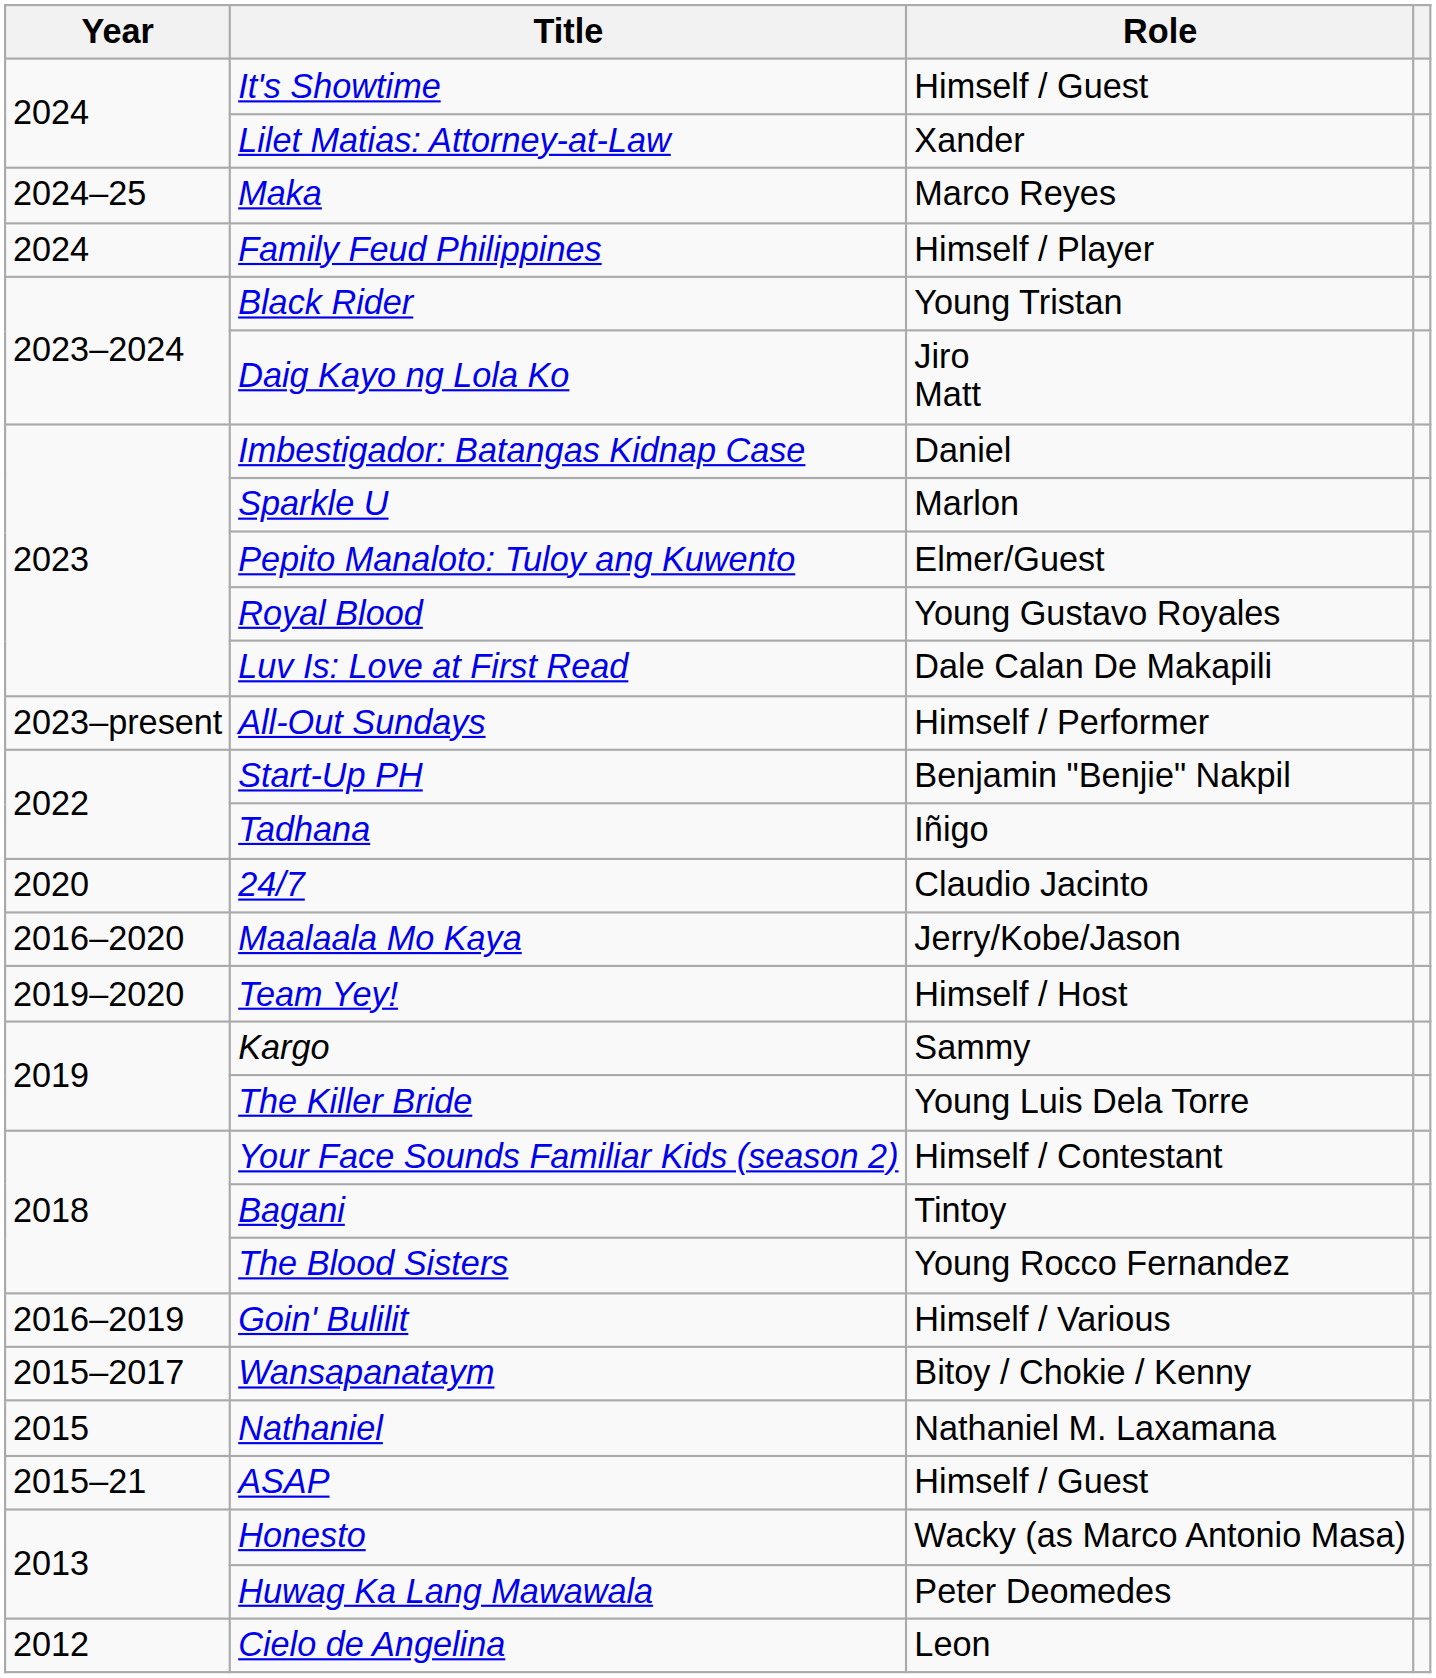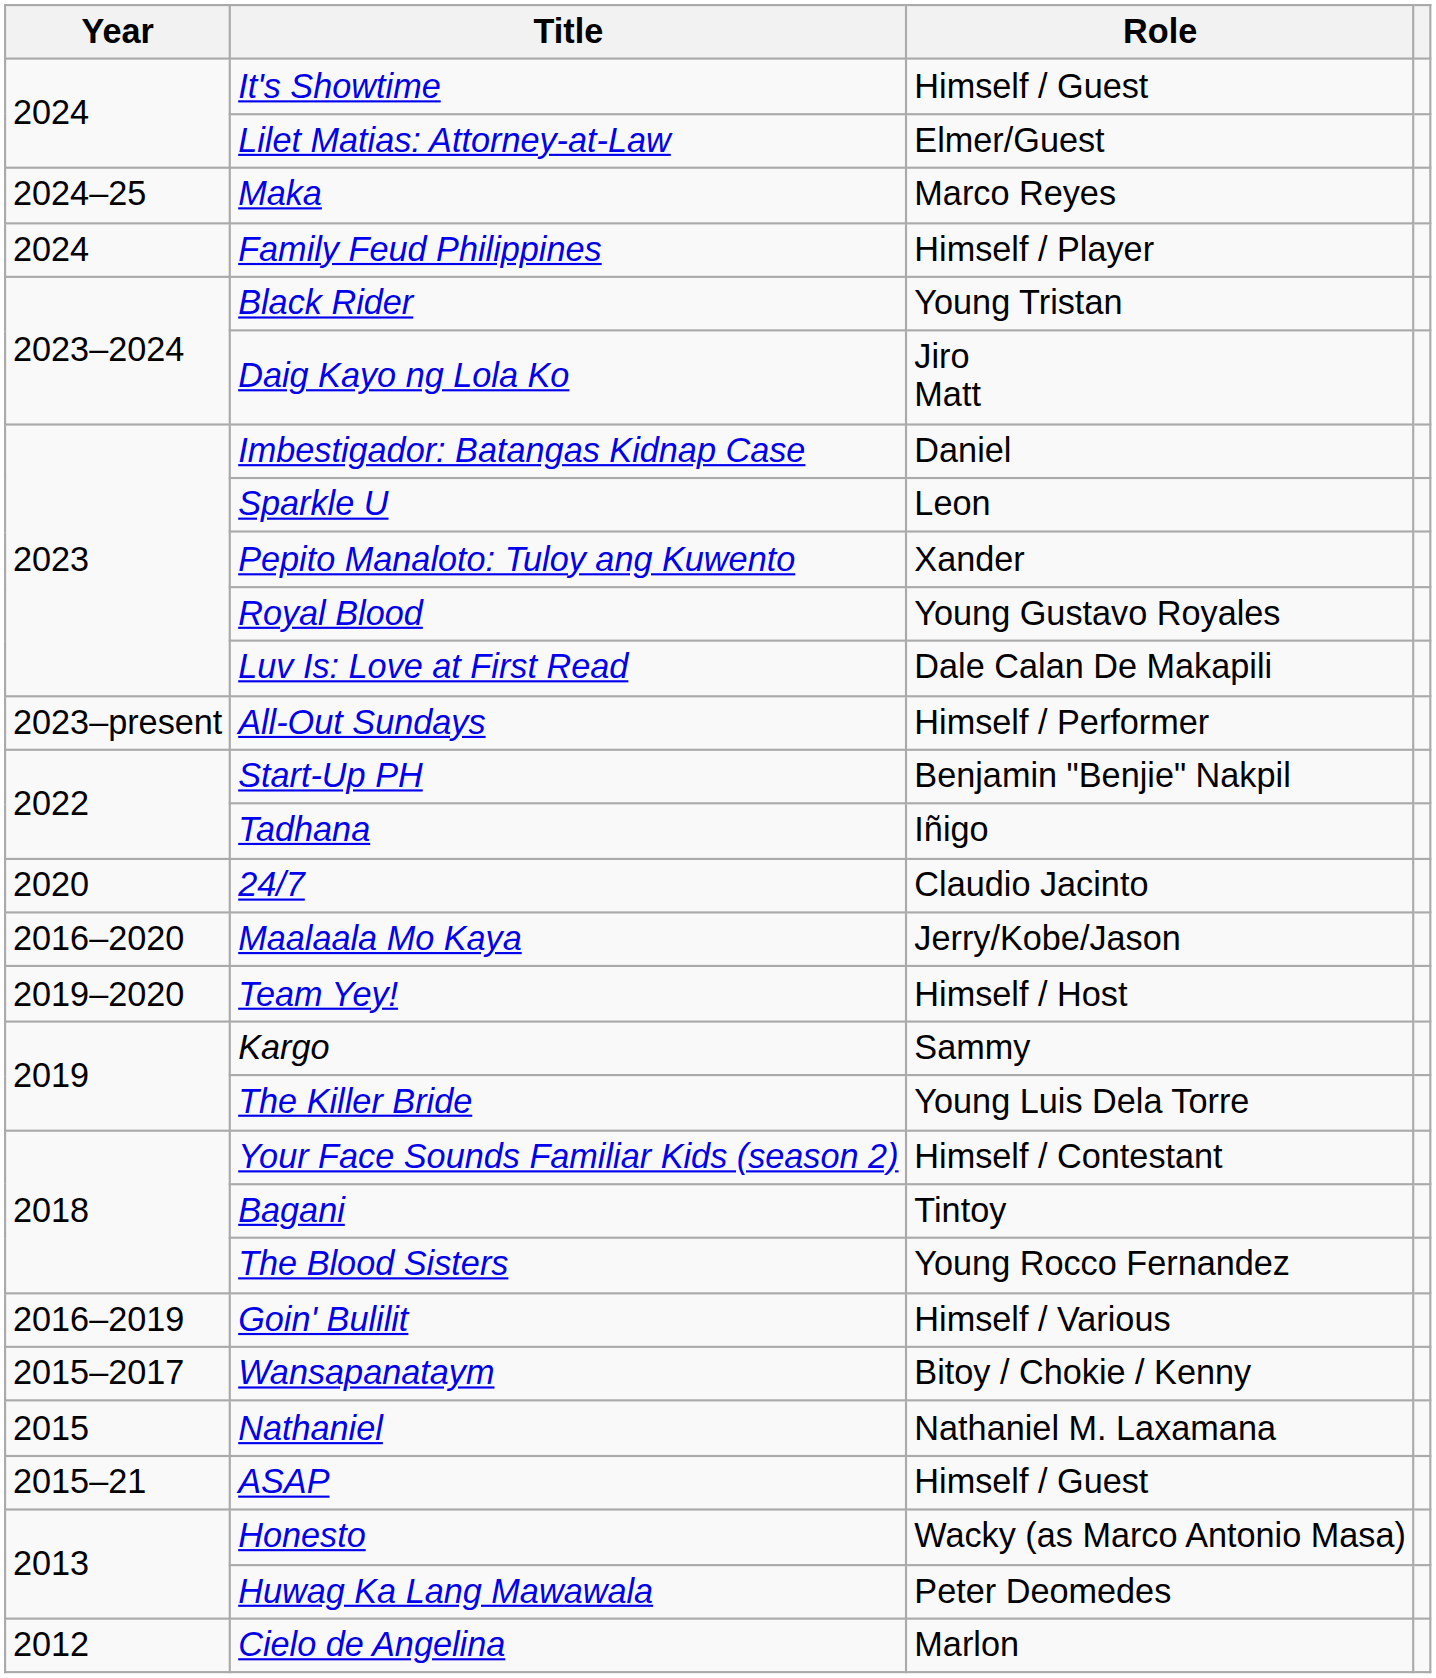Lilet Matias: Attorney-at-Law | Role: Xander -> Elmer/Guest
Sparkle U | Role: Marlon -> Leon
Pepito Manaloto: Tuloy ang Kuwento | Role: Elmer/Guest -> Xander
Cielo de Angelina | Role: Leon -> Marlon
